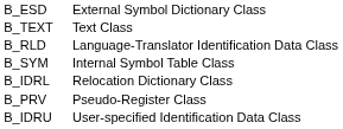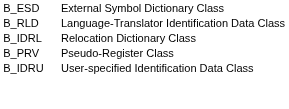- row: B_TEXT | Text Class
- row: B_SYM | Internal Symbol Table Class
